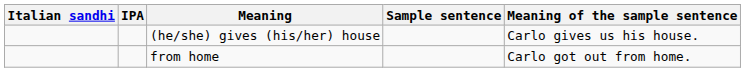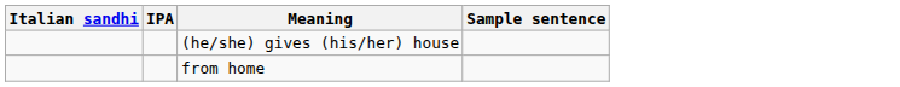- column: Meaning of the sample sentence | Carlo gives us his house. | Carlo got out from home.
